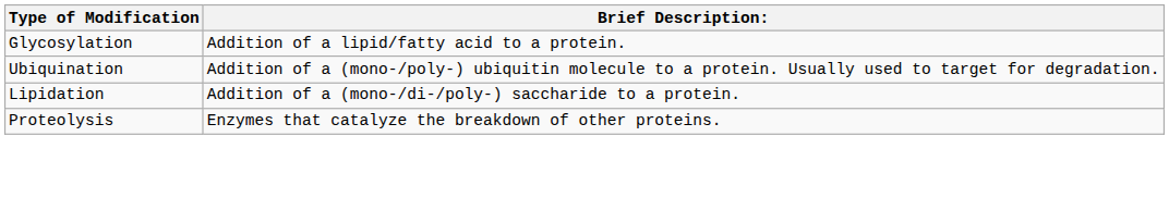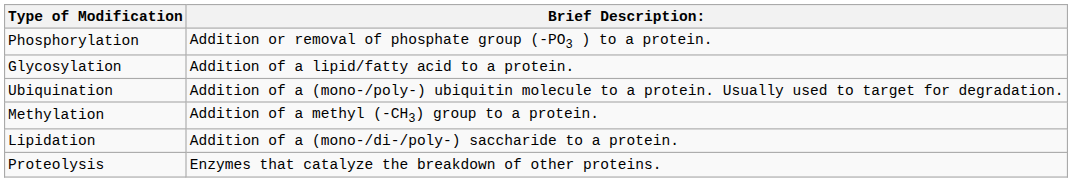+ row: Phosphorylation | Addition or removal of phosphate group (-PO3 ) to a protein.
+ row: Methylation | Addition of a methyl (-CH3) group to a protein.
